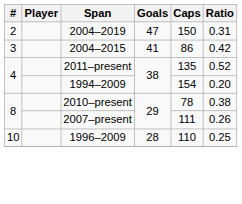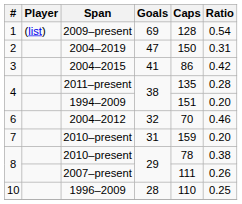+ row: 1 | (list) | 2009–present | 69 | 128 | 0.54
2011–present | Ratio: 0.52 -> 0.28
1994–2009 | Caps: 154 -> 151
+ row: 6 | 2004–2012 | 32 | 70 | 0.46
+ row: 7 | 2010–present | 31 | 159 | 0.20
